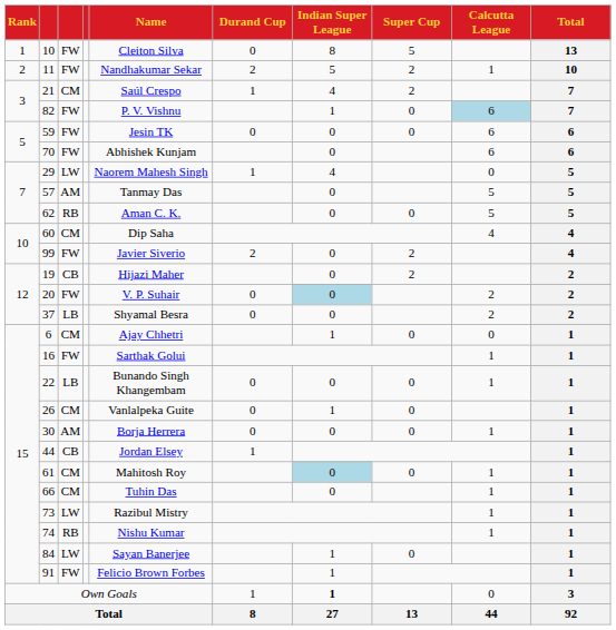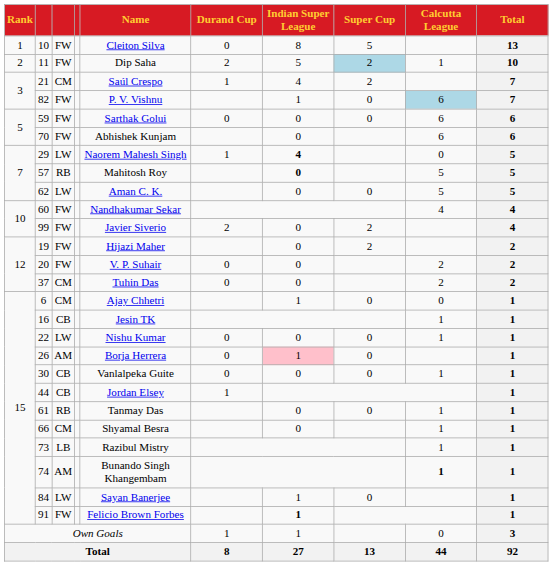11 | Name: Nandhakumar Sekar -> Dip Saha
11 | Super Cup: no background -> lightblue background
59 | Name: Jesin TK -> Sarthak Golui
29 | Indian Super League: normal -> bold
57 | column 3: AM -> RB
57 | Name: Tanmay Das -> Mahitosh Roy
57 | Indian Super League: normal -> bold
62 | column 3: RB -> LW
60 | column 3: CM -> FW
60 | Name: Dip Saha -> Nandhakumar Sekar
19 | column 3: CB -> FW
20 | Indian Super League: lightblue background -> no background
37 | column 3: LB -> CM
37 | Name: Shyamal Besra -> Tuhin Das
16 | column 3: FW -> CB
16 | Name: Sarthak Golui -> Jesin TK
22 | column 3: LB -> LW
22 | Name: Bunando Singh Khangembam -> Nishu Kumar
26 | column 3: CM -> AM
26 | Name: Vanlalpeka Guite -> Borja Herrera
26 | Indian Super League: no background -> pink background
30 | column 3: AM -> CB
30 | Name: Borja Herrera -> Vanlalpeka Guite
61 | column 3: CM -> RB
61 | Name: Mahitosh Roy -> Tanmay Das
61 | Indian Super League: lightblue background -> no background
66 | Name: Tuhin Das -> Shyamal Besra
73 | column 3: LW -> LB
74 | column 3: RB -> AM
74 | Name: Nishu Kumar -> Bunando Singh Khangembam
74 | Calcutta League: normal -> bold
91 | Indian Super League: normal -> bold
Own Goals | Indian Super League: bold -> normal
